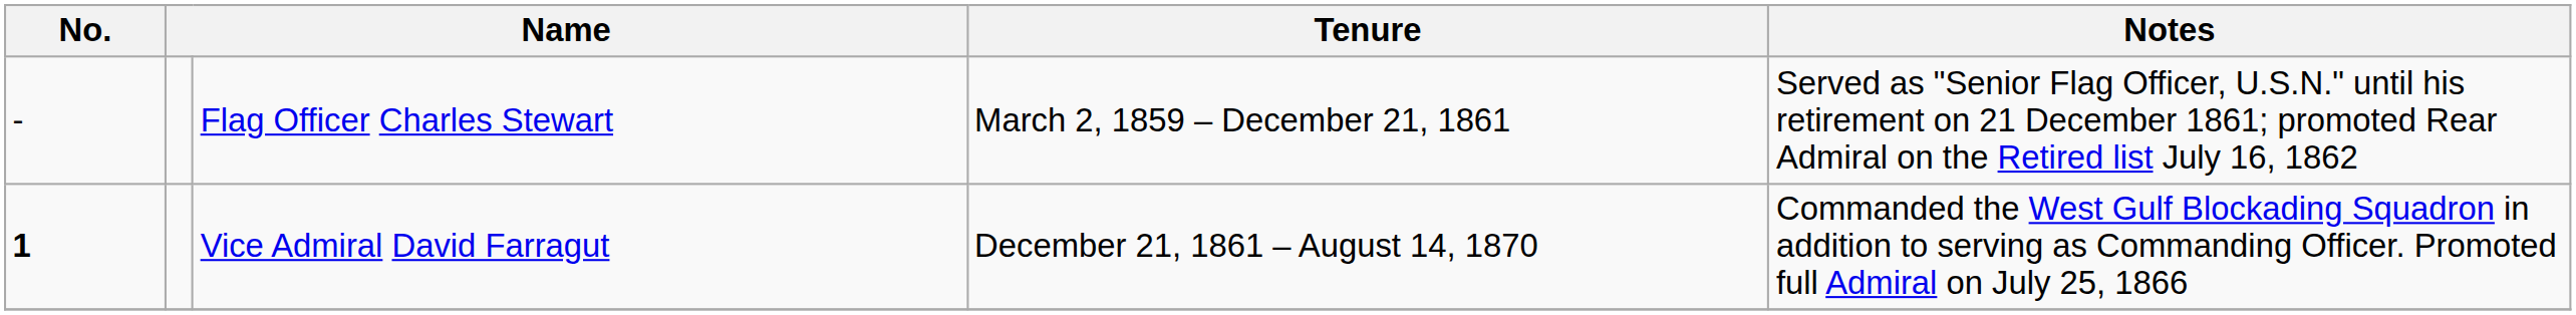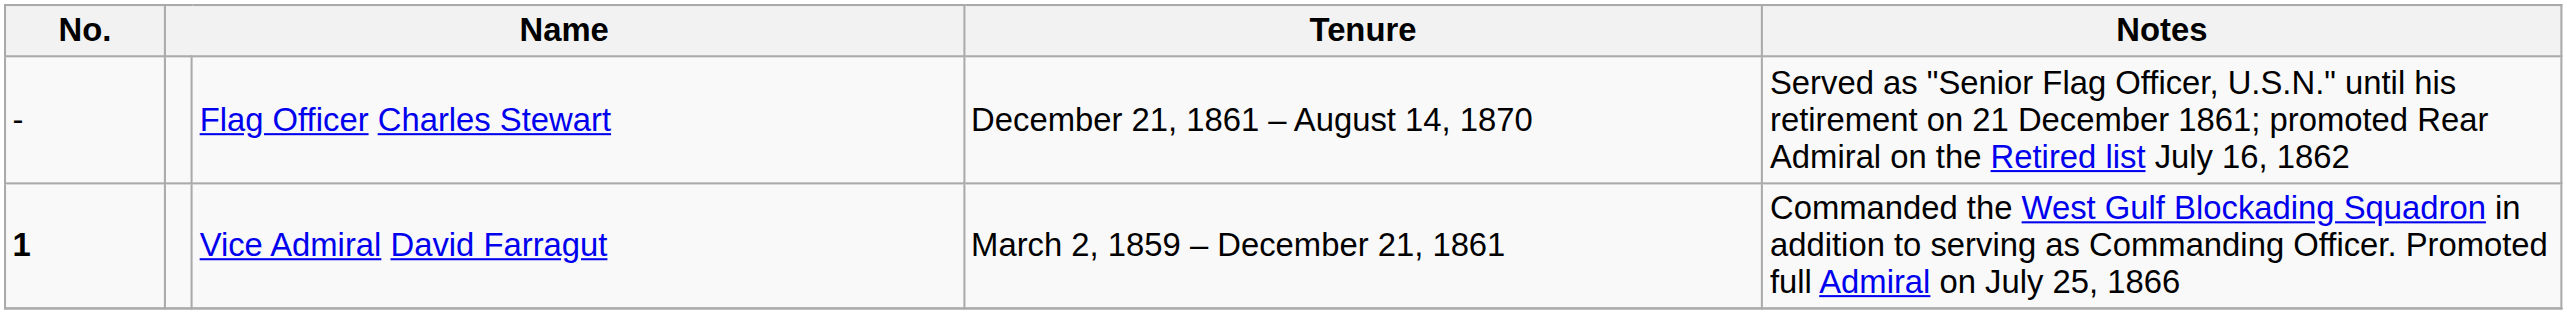Flag Officer Charles Stewart | Tenure: March 2, 1859 – December 21, 1861 -> December 21, 1861 – August 14, 1870
Vice Admiral David Farragut | Tenure: December 21, 1861 – August 14, 1870 -> March 2, 1859 – December 21, 1861
